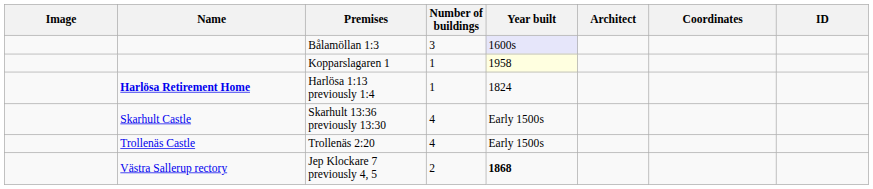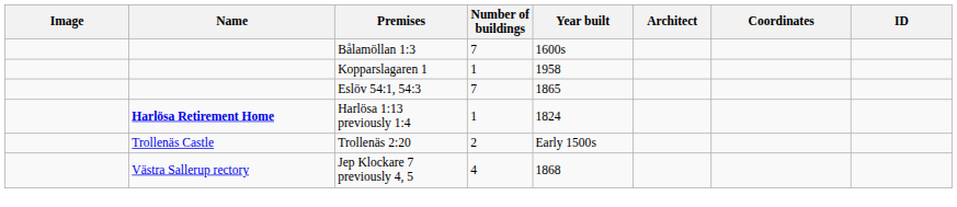Bålamöllan 1:3 | Number of buildings: 3 -> 7
Bålamöllan 1:3 | Year built: lavender background -> no background
Kopparslagaren 1 | Year built: lightyellow background -> no background
+ row: Eslöv 54:1, 54:3 | 7 | 1865
- row: Skarhult Castle | Skarhult 13:36 previously 13:30 | 4 | Early 1500s
Trollenäs 2:20 | Number of buildings: 4 -> 2
Jep Klockare 7 previously 4, 5 | Number of buildings: 2 -> 4
Jep Klockare 7 previously 4, 5 | Year built: bold -> normal
